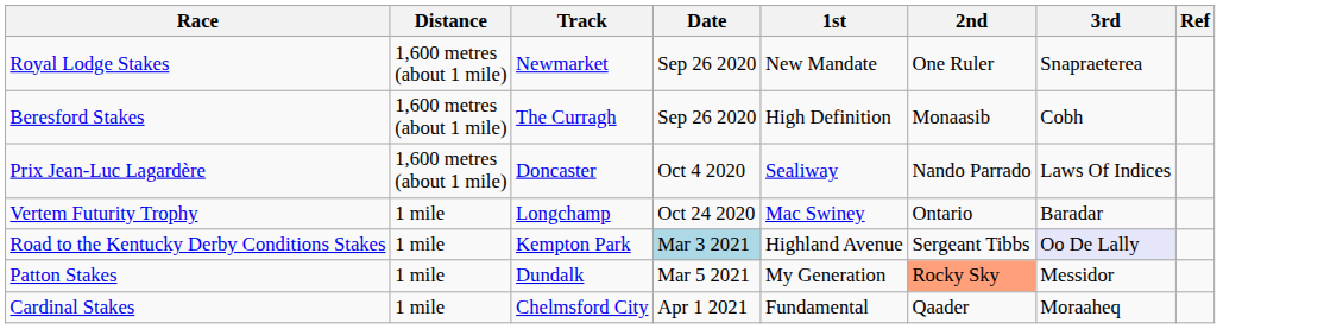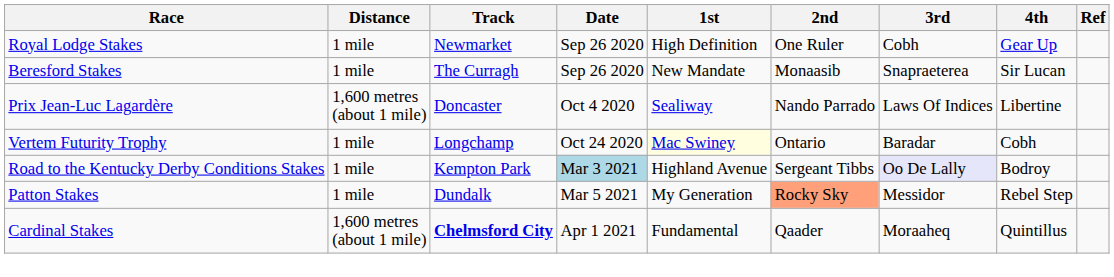+ column: 4th | Gear Up | Sir Lucan | Libertine | Cobh | Bodroy | Rebel Step | Quintillus
Royal Lodge Stakes | Distance: 1,600 metres (about 1 mile) -> 1 mile
Royal Lodge Stakes | 1st: New Mandate -> High Definition
Royal Lodge Stakes | 3rd: Snapraeterea -> Cobh
Beresford Stakes | Distance: 1,600 metres (about 1 mile) -> 1 mile
Beresford Stakes | 1st: High Definition -> New Mandate
Beresford Stakes | 3rd: Cobh -> Snapraeterea
Vertem Futurity Trophy | 1st: no background -> lightyellow background
Cardinal Stakes | Distance: 1 mile -> 1,600 metres (about 1 mile)
Cardinal Stakes | Track: normal -> bold
